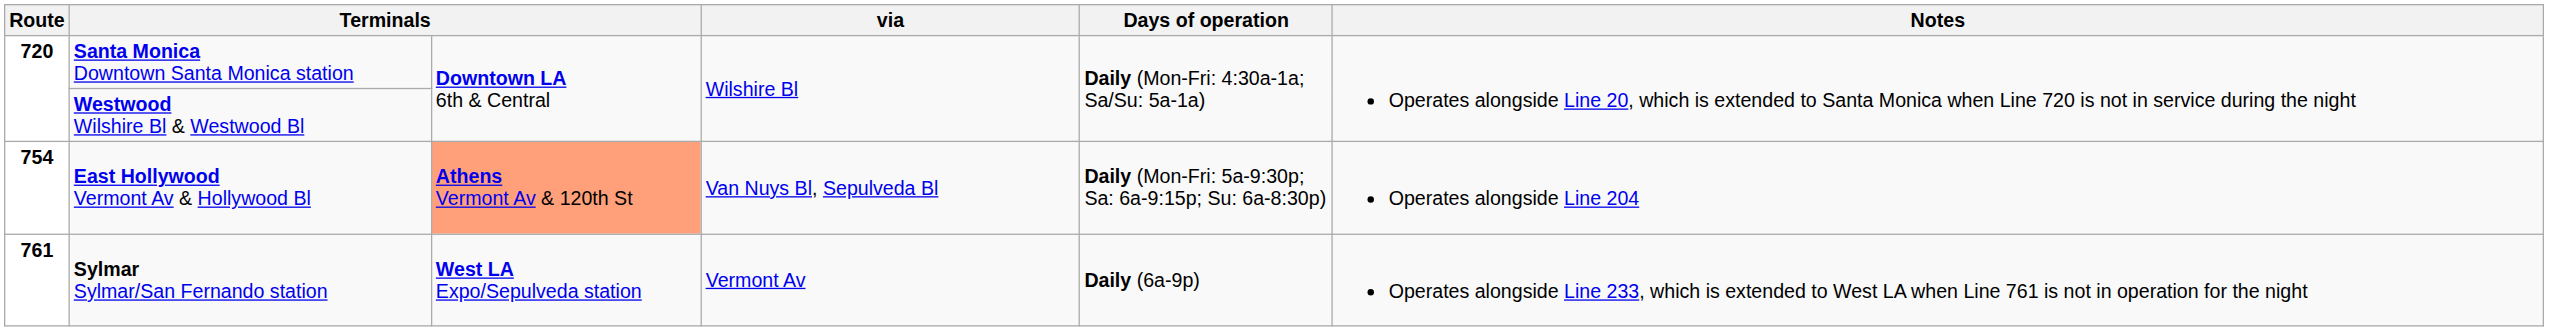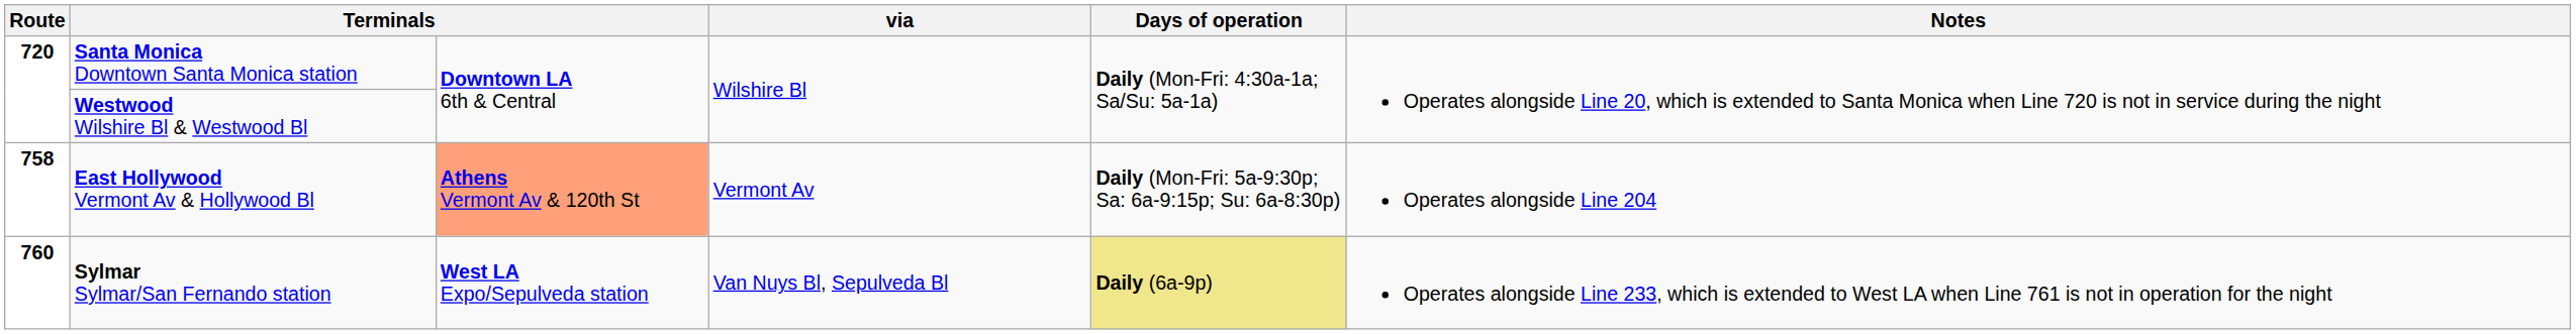East Hollywood Vermont Av & Hollywood Bl | Route: 754 -> 758
East Hollywood Vermont Av & Hollywood Bl | via: Van Nuys Bl, Sepulveda Bl -> Vermont Av
Sylmar Sylmar/San Fernando station | Route: 761 -> 760
Sylmar Sylmar/San Fernando station | via: Vermont Av -> Van Nuys Bl, Sepulveda Bl
Sylmar Sylmar/San Fernando station | Days of operation: no background -> khaki background
